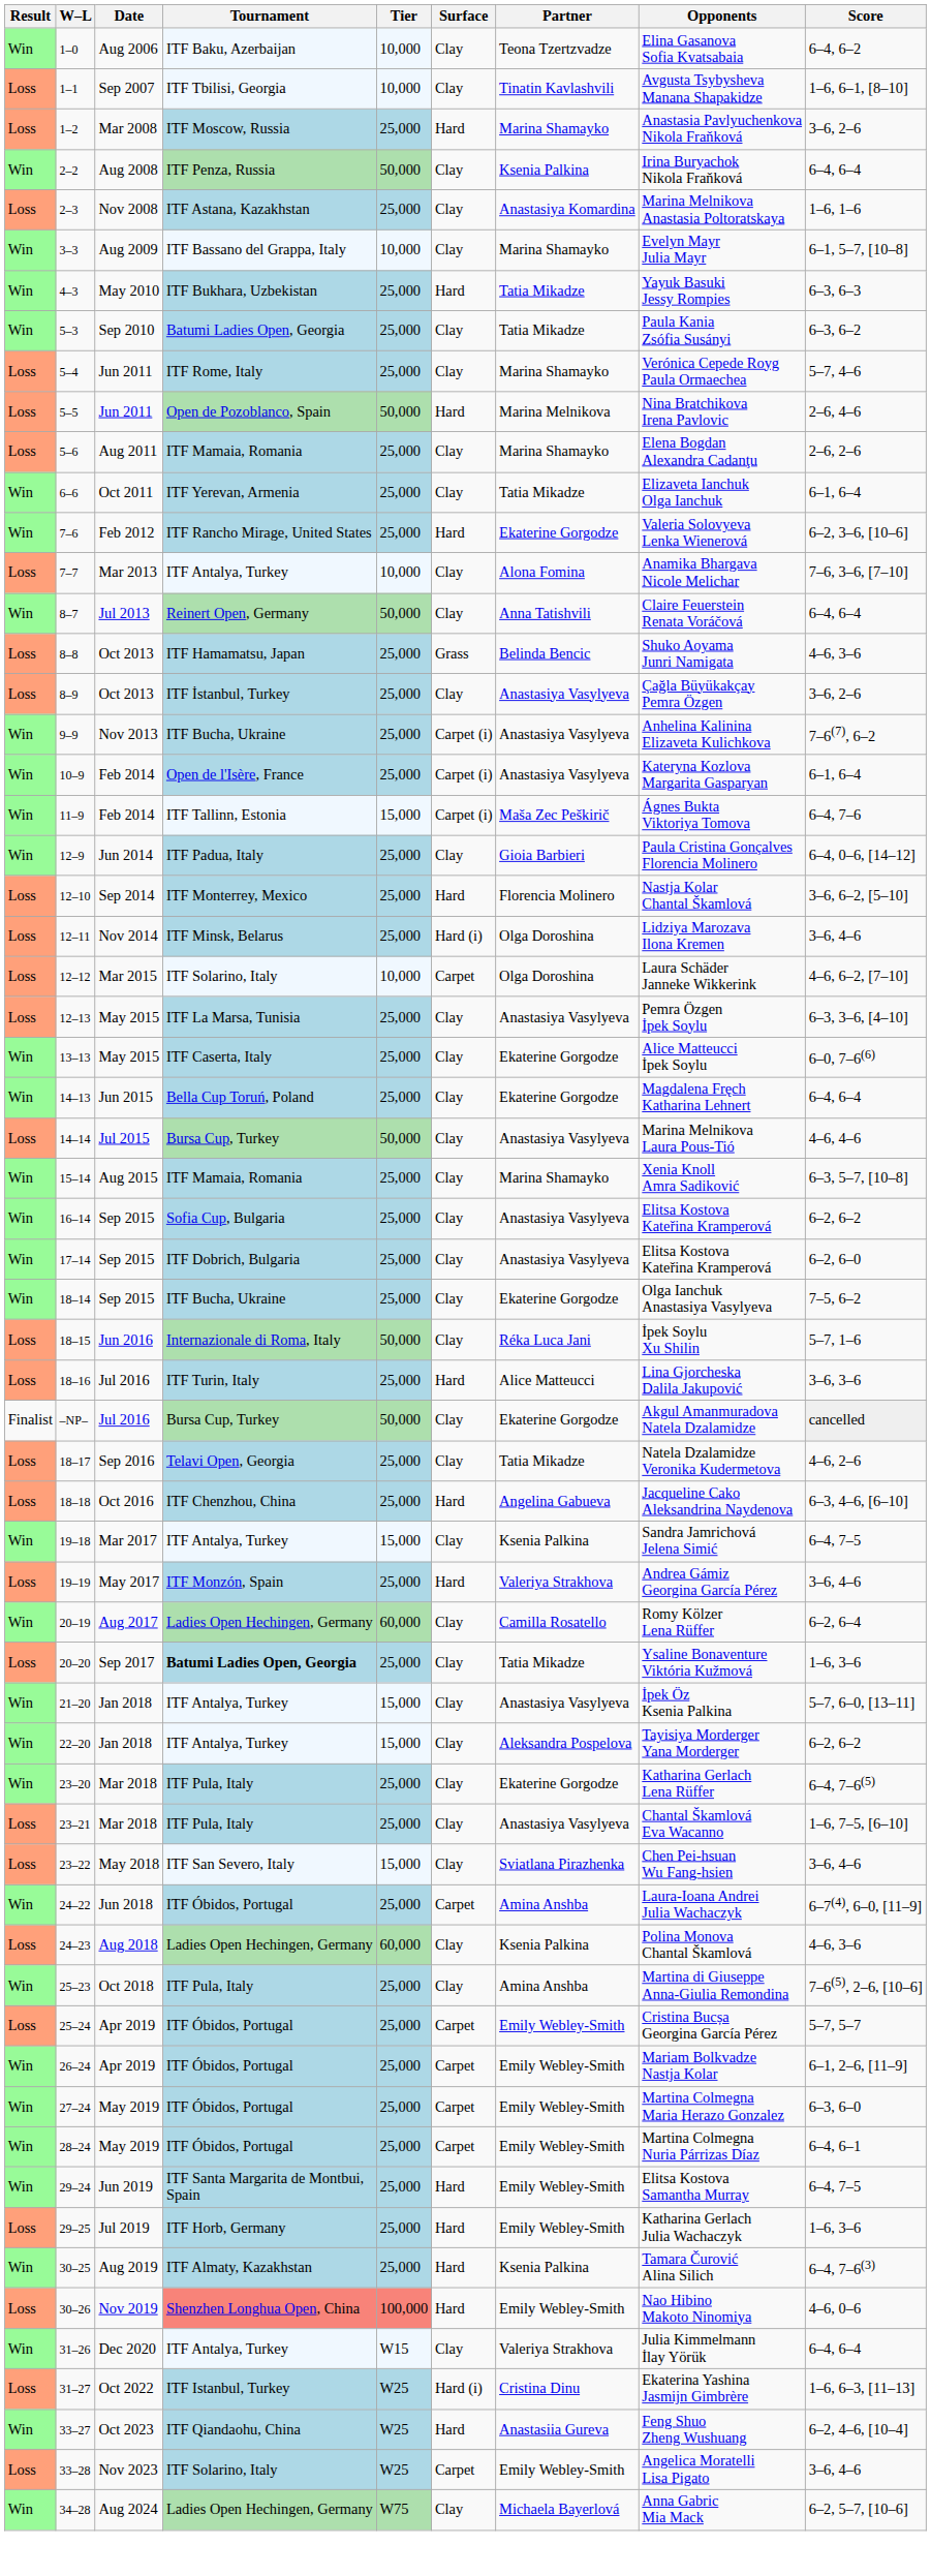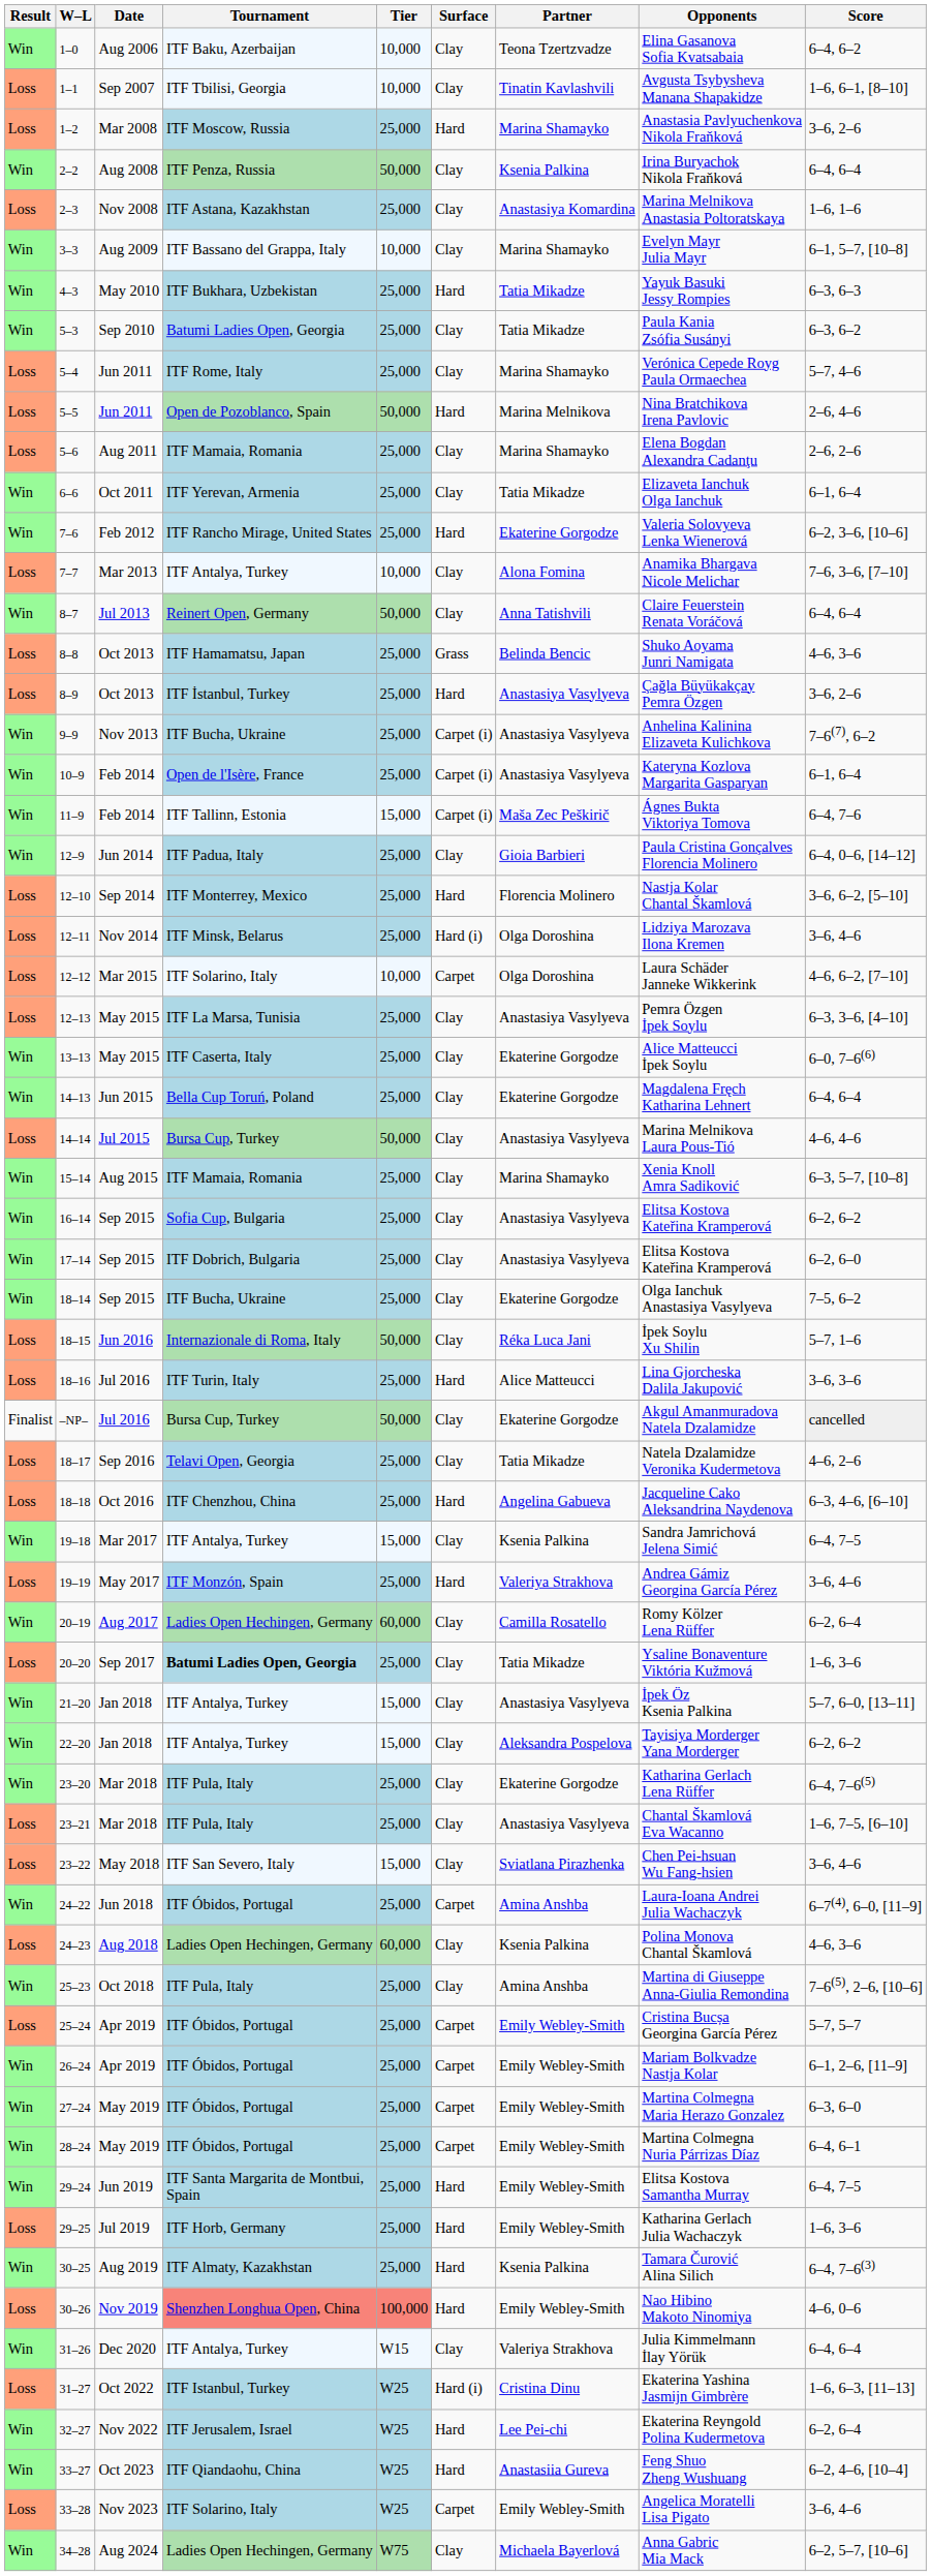8–9 | Surface: Clay -> Hard
+ row: Win | 32–27 | Nov 2022 | ITF Jerusalem, Israel | W25 | Hard | Lee Pei-chi | Ekaterina Reyngold Polina Kudermetova | 6–2, 6–4
